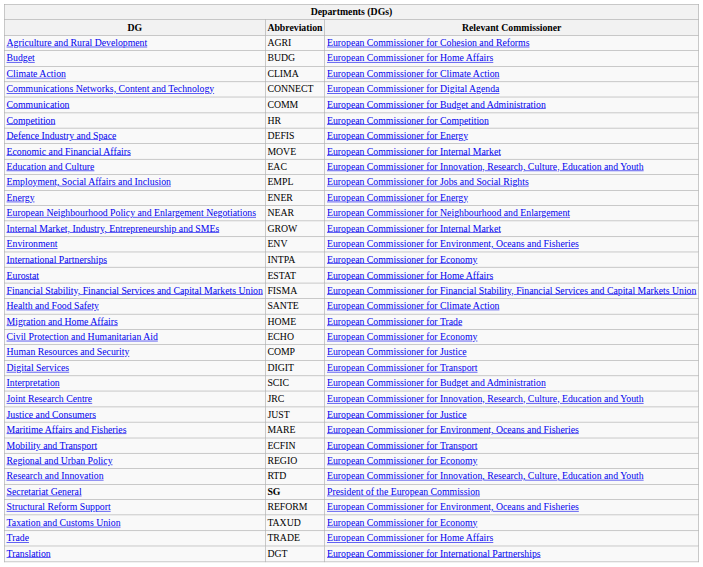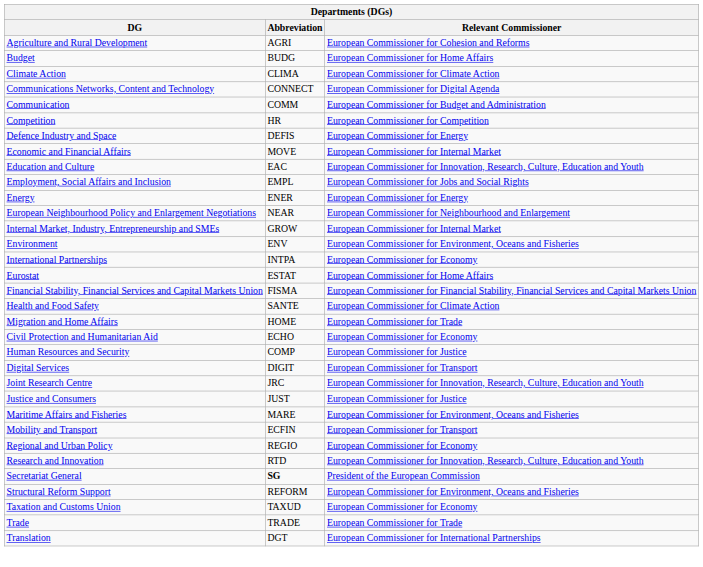- row: Interpretation | SCIC | European Commissioner for Budget and Administration
Trade | Relevant Commissioner: European Commissioner for Home Affairs -> European Commissioner for Trade
